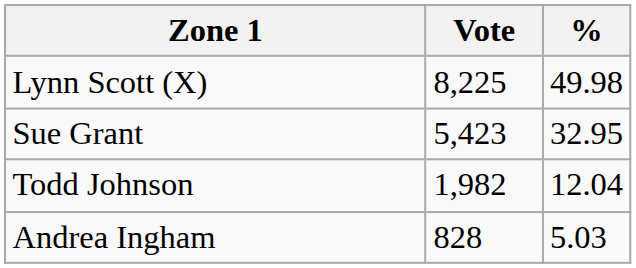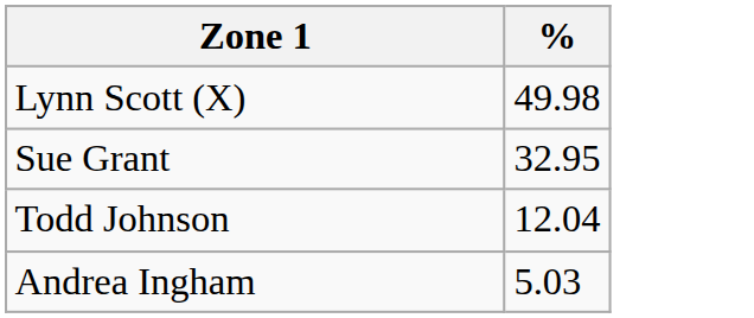- column: Vote | 8,225 | 5,423 | 1,982 | 828
